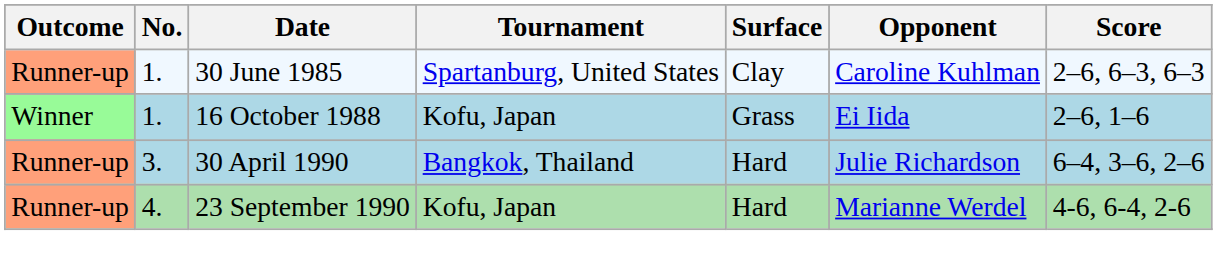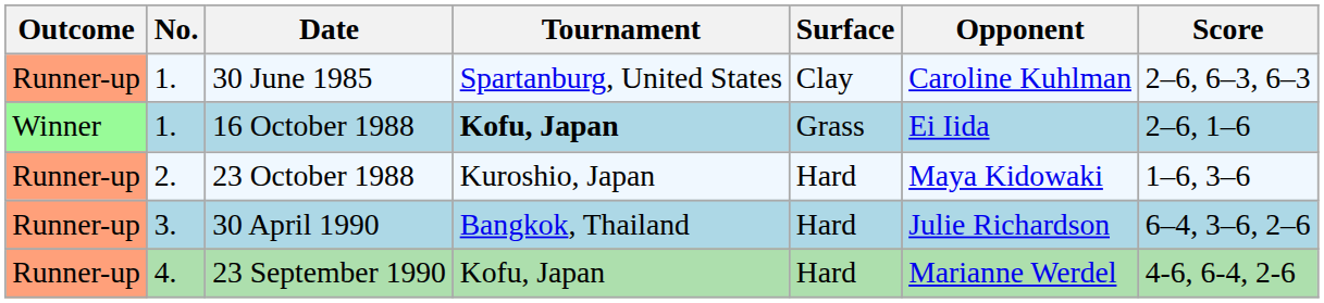16 October 1988 | Tournament: normal -> bold
+ row: Runner-up | 2. | 23 October 1988 | Kuroshio, Japan | Hard | Maya Kidowaki | 1–6, 3–6
